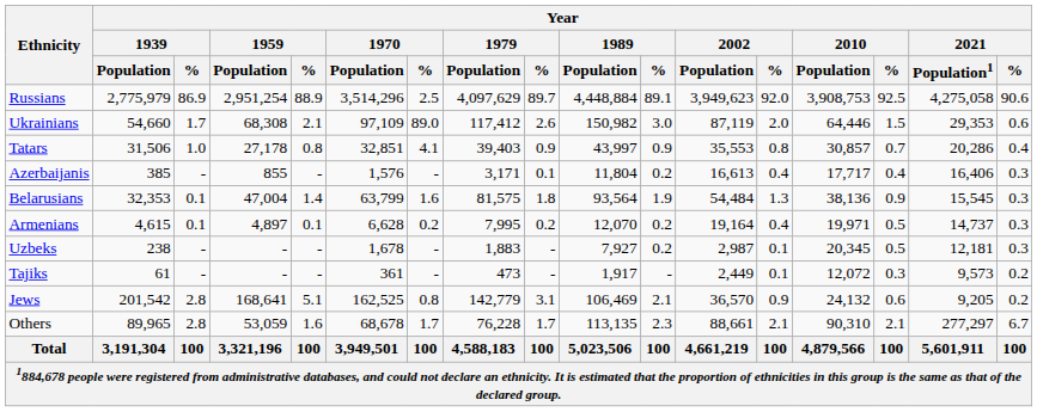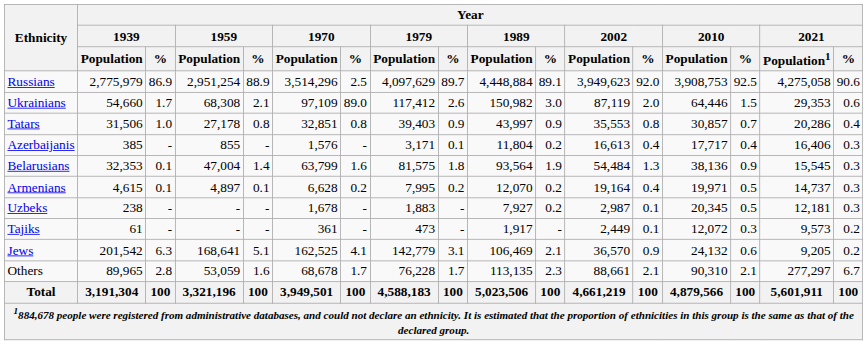Tatars | Year / 1970 / %: 4.1 -> 0.8
Jews | Year / 1939 / %: 2.8 -> 6.3
Jews | Year / 1970 / %: 0.8 -> 4.1
